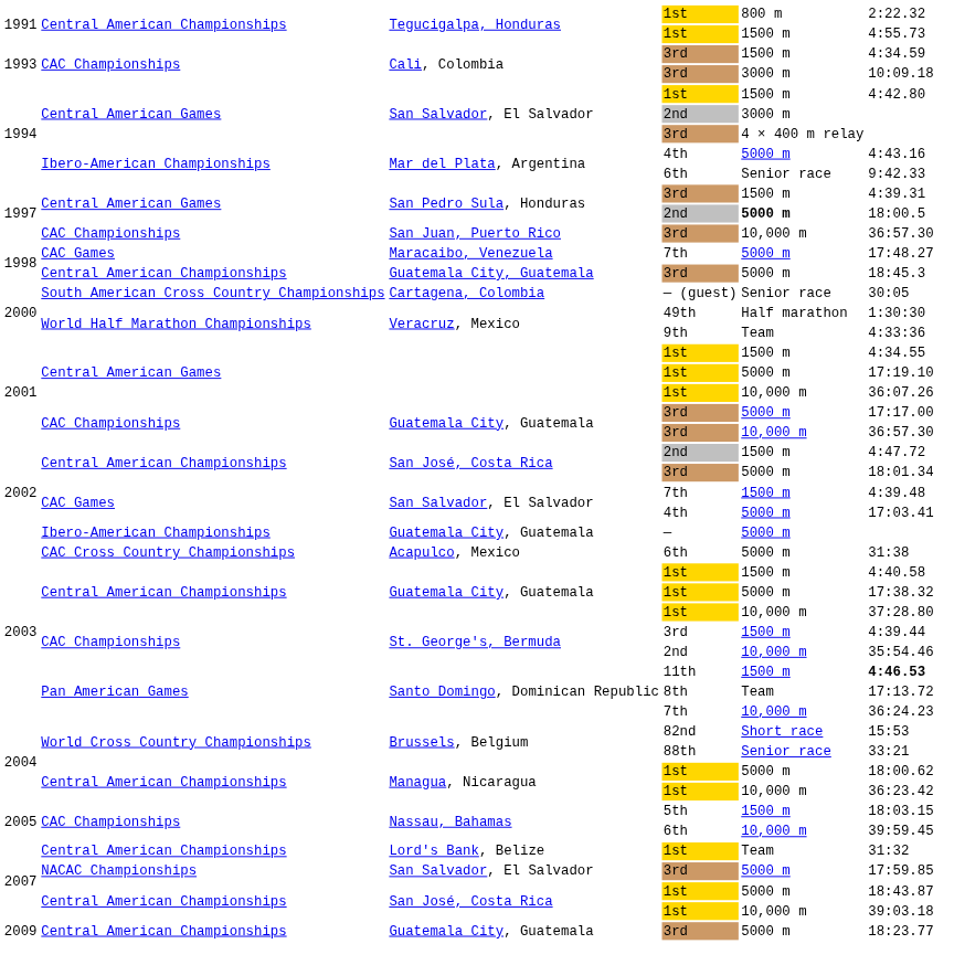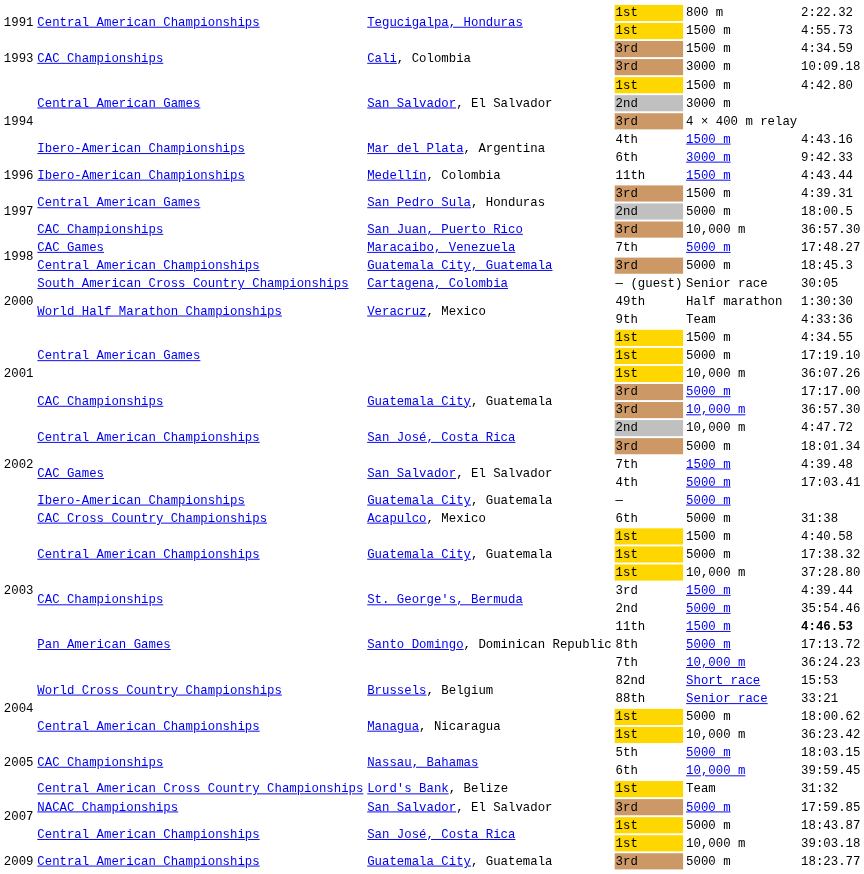Mar del Plata, Argentina / 4th | column 5: 5000 m -> 1500 m
Mar del Plata, Argentina / 6th | column 5: Senior race -> 3000 m
+ row: 1996 | Ibero-American Championships | Medellín, Colombia | 11th | 1500 m | 4:43.44
San Pedro Sula, Honduras / 2nd | column 5: bold -> normal
San José, Costa Rica / 2nd | column 5: 1500 m -> 10,000 m
St. George's, Bermuda / 2nd | column 5: 10,000 m -> 5000 m
Santo Domingo, Dominican Republic / 8th | column 5: Team -> 5000 m
Nassau, Bahamas / 5th | column 5: 1500 m -> 5000 m
Lord's Bank, Belize | column 2: Central American Championships -> Central American Cross Country Championships
